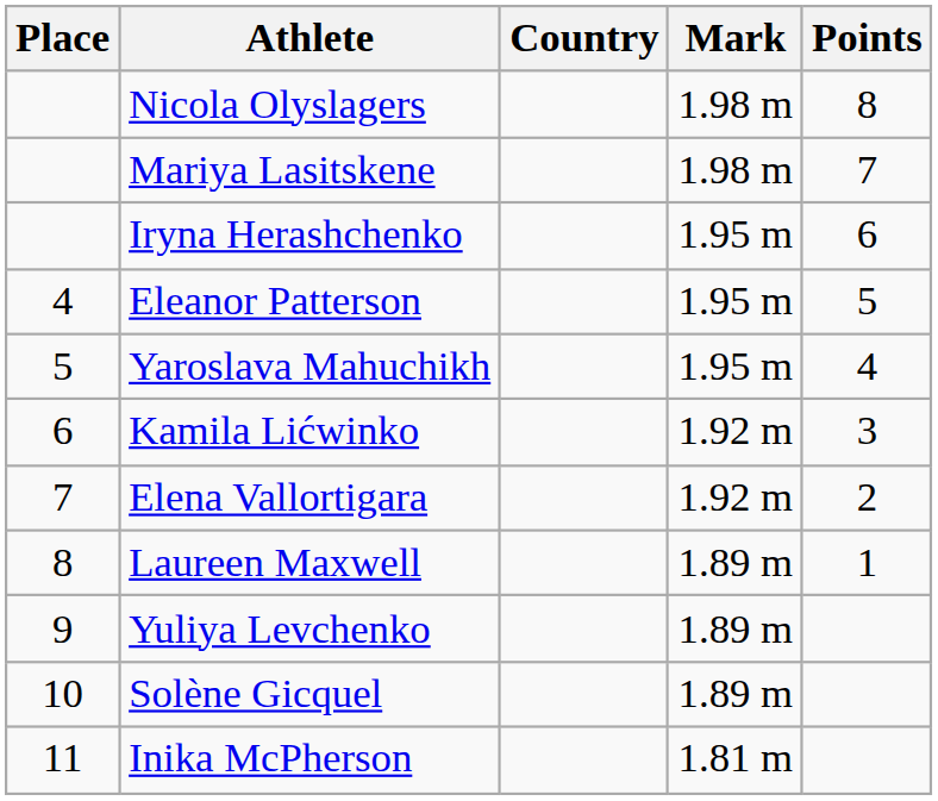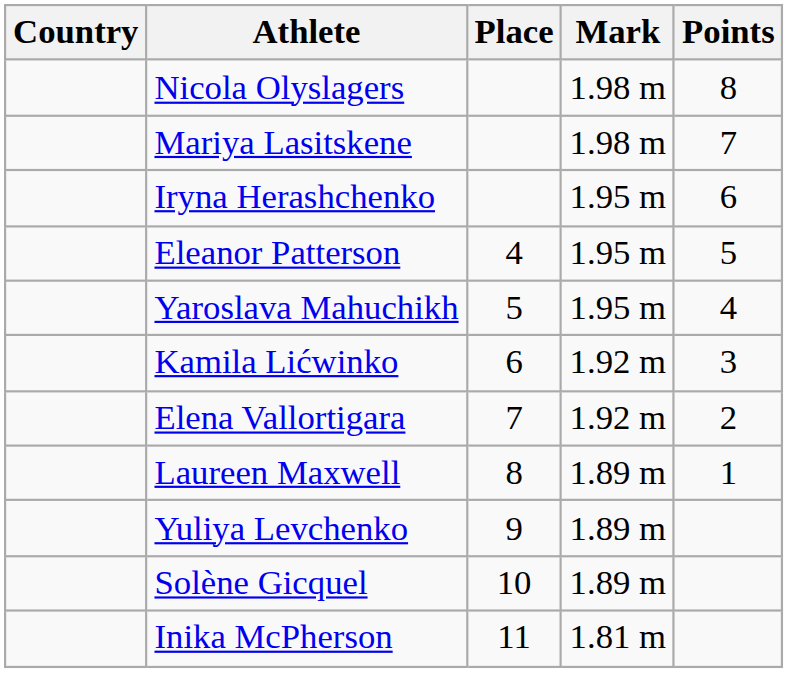columns swapped: Place <-> Country
